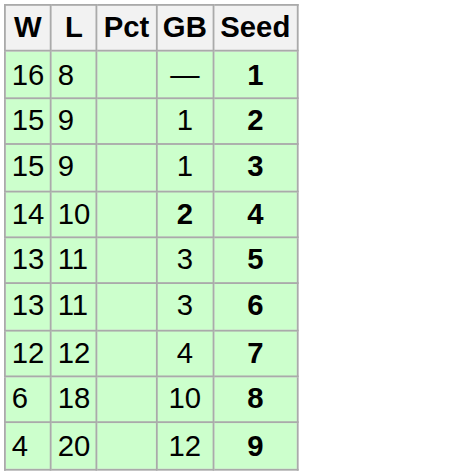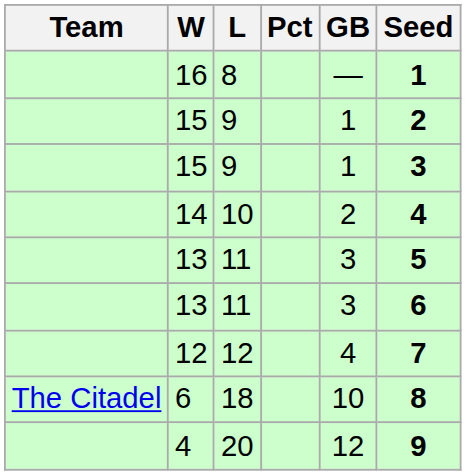+ column: Team | The Citadel
14 | GB: bold -> normal
